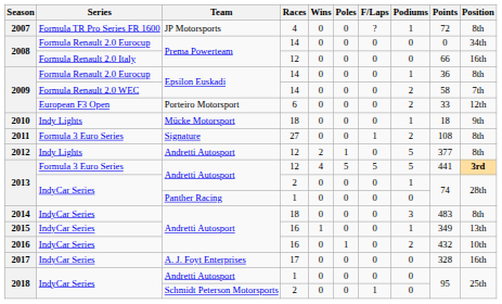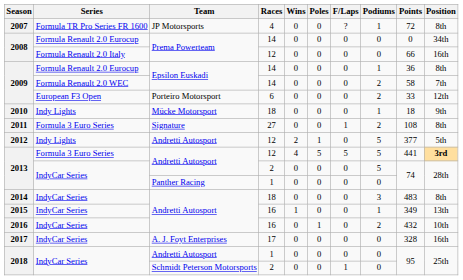2012 | Position: 8th -> 5th
2013 / 2 | Podiums: 1 -> 5
